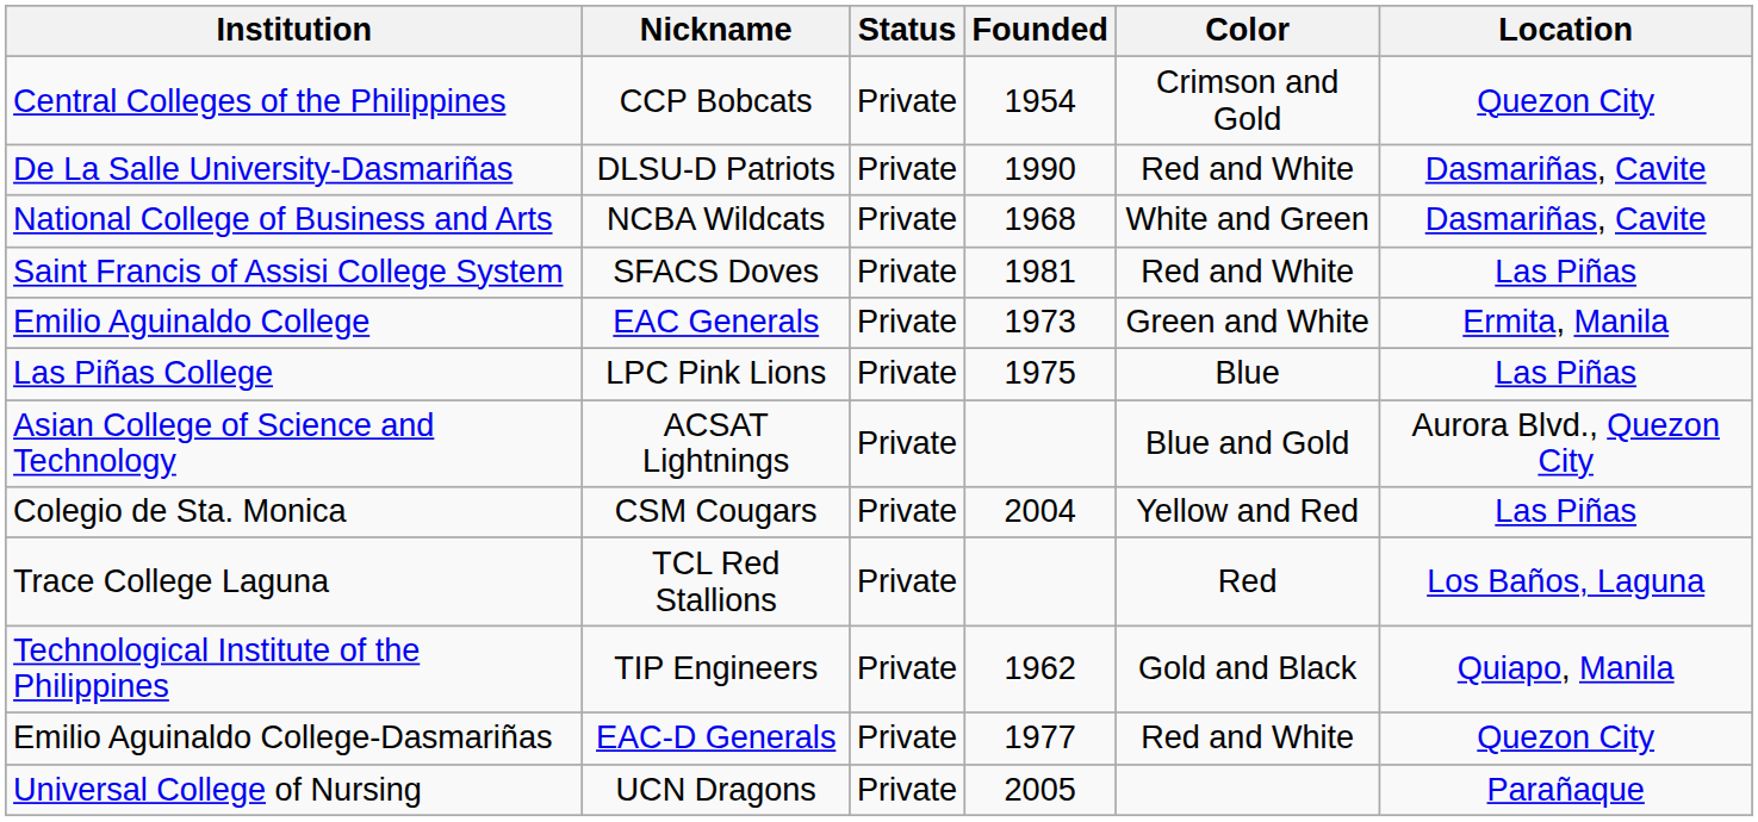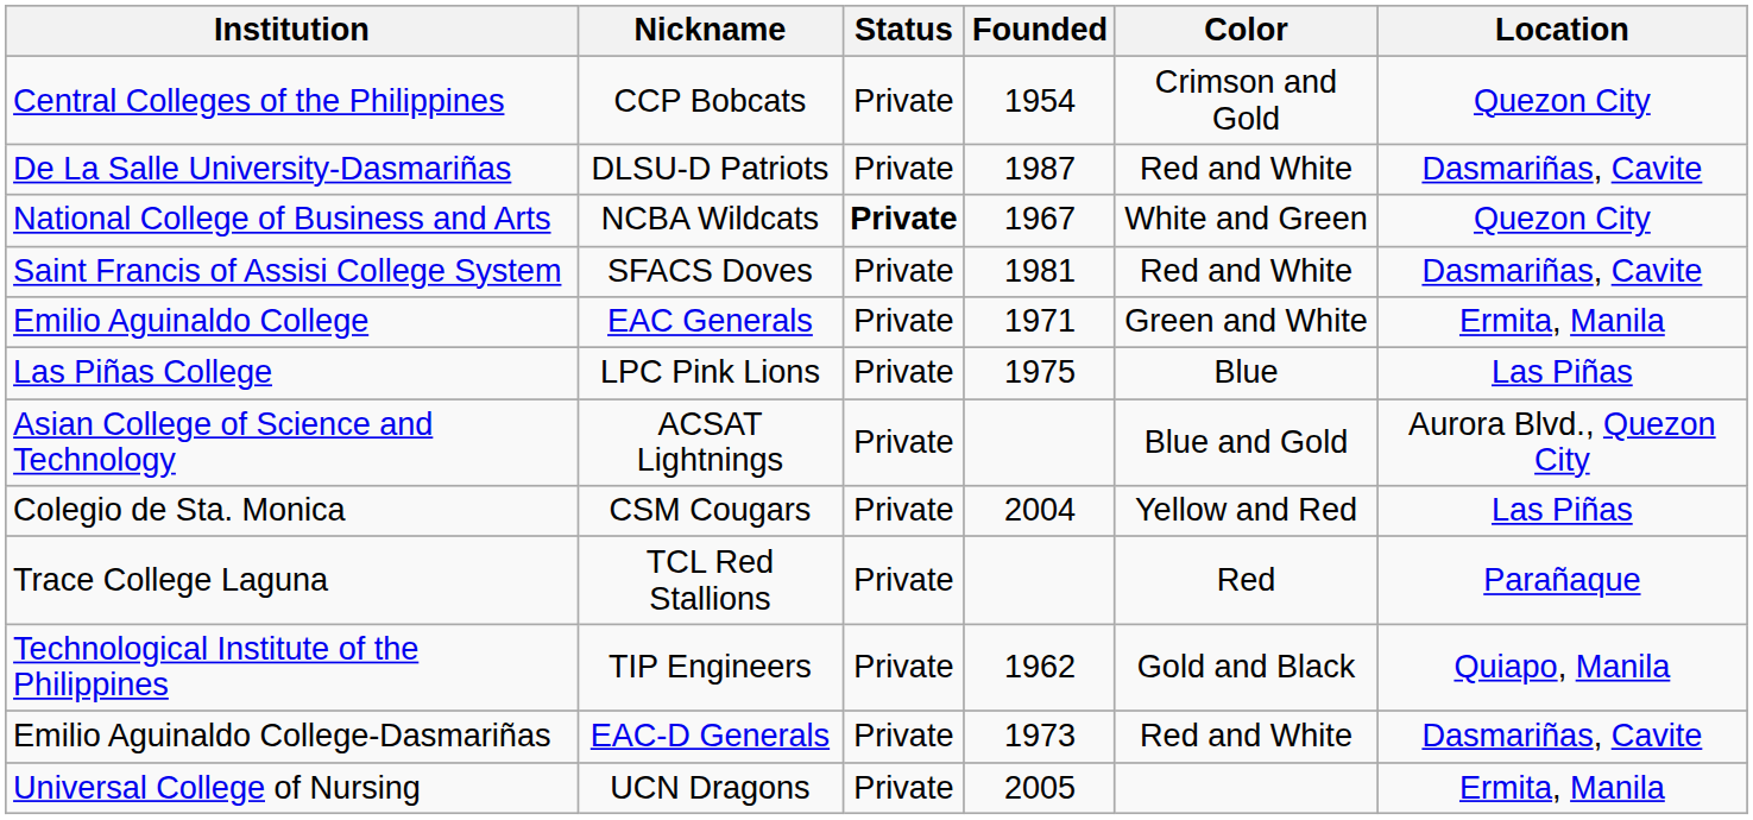De La Salle University-Dasmariñas | Founded: 1990 -> 1987
National College of Business and Arts | Status: normal -> bold
National College of Business and Arts | Founded: 1968 -> 1967
National College of Business and Arts | Location: Dasmariñas, Cavite -> Quezon City
Saint Francis of Assisi College System | Location: Las Piñas -> Dasmariñas, Cavite
Emilio Aguinaldo College | Founded: 1973 -> 1971
Trace College Laguna | Location: Los Baños, Laguna -> Parañaque
Emilio Aguinaldo College-Dasmariñas | Founded: 1977 -> 1973
Emilio Aguinaldo College-Dasmariñas | Location: Quezon City -> Dasmariñas, Cavite
Universal College of Nursing | Location: Parañaque -> Ermita, Manila
